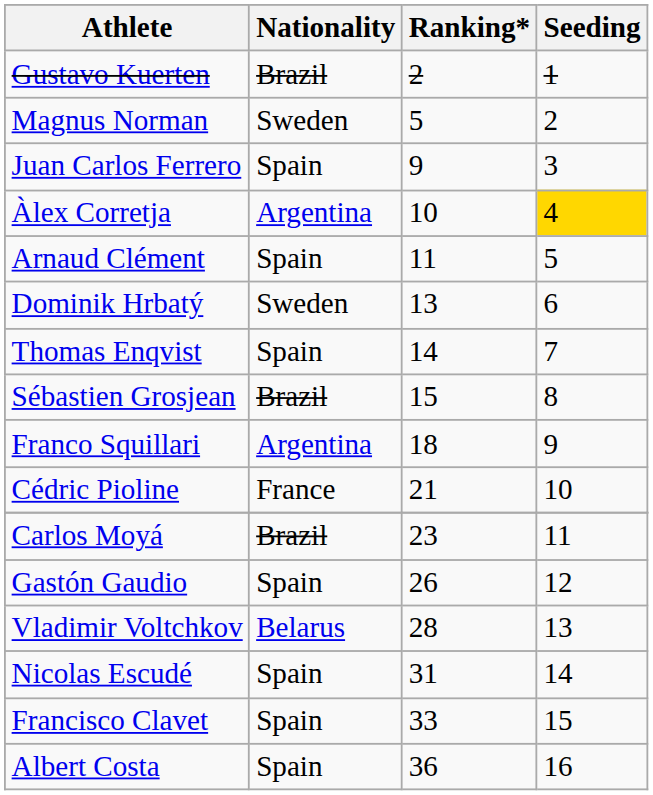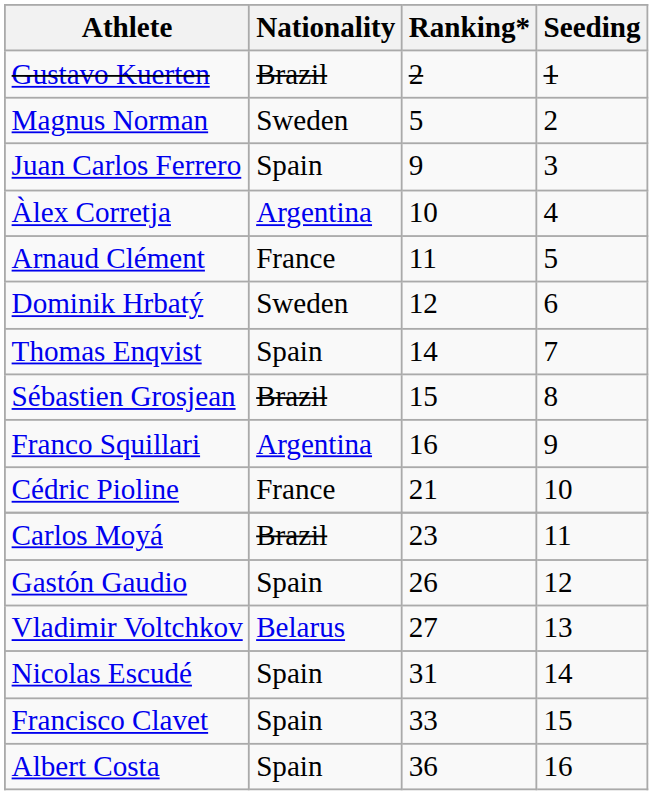Àlex Corretja | Seeding: gold background -> no background
Arnaud Clément | Nationality: Spain -> France
Dominik Hrbatý | Ranking*: 13 -> 12
Franco Squillari | Ranking*: 18 -> 16
Vladimir Voltchkov | Ranking*: 28 -> 27
